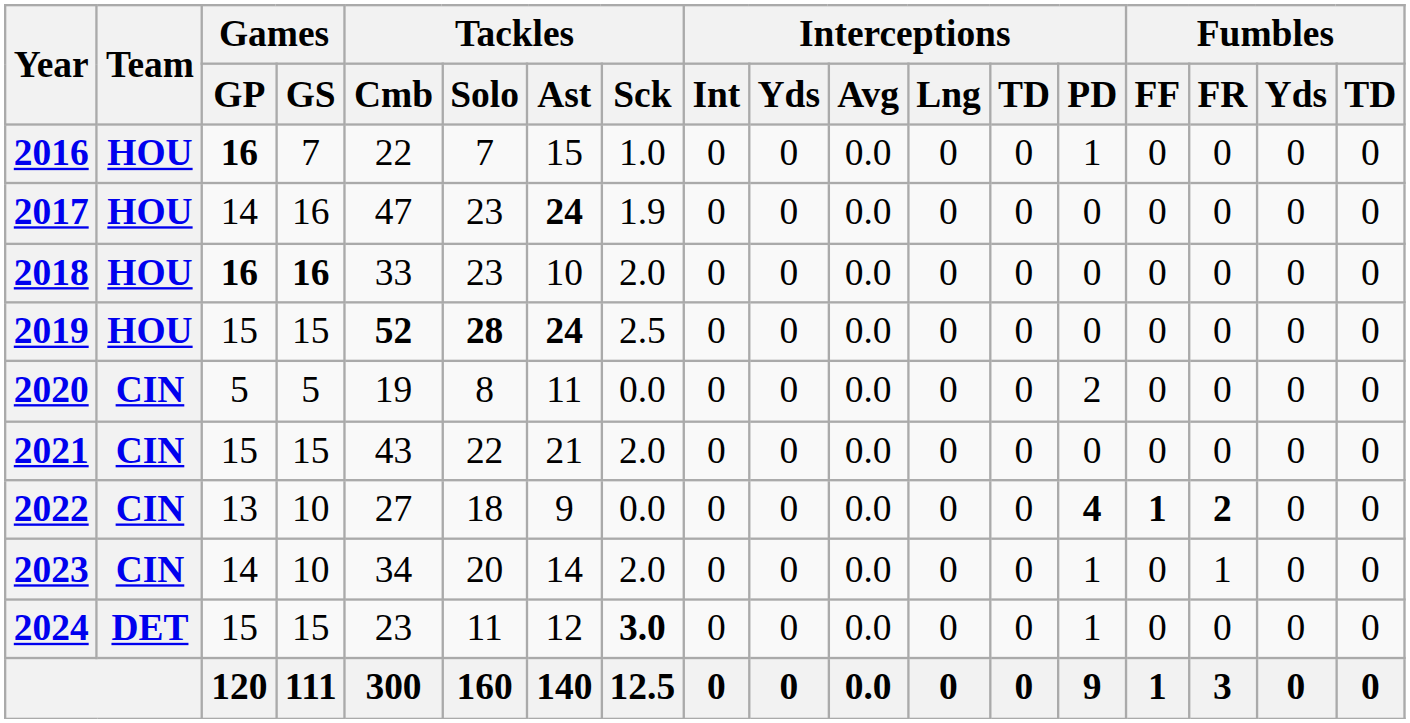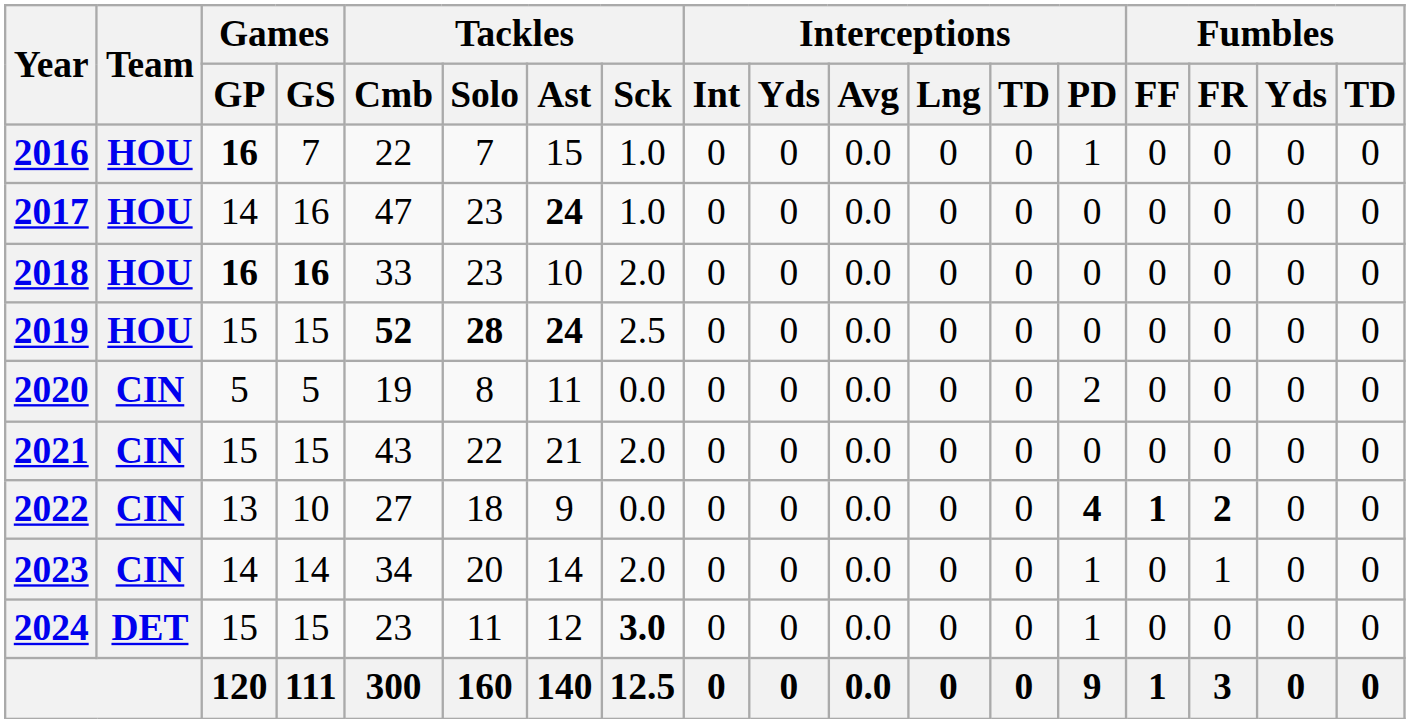2017 | Tackles / Sck: 1.9 -> 1.0
2023 | Games / GS: 10 -> 14
